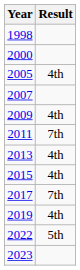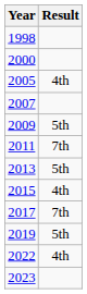2009 | Result: 4th -> 5th
2013 | Result: 4th -> 5th
2019 | Result: 4th -> 5th
2022 | Result: 5th -> 4th
